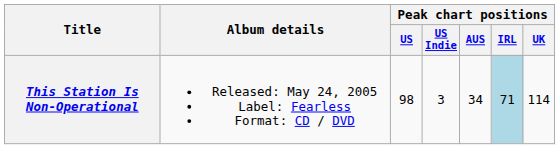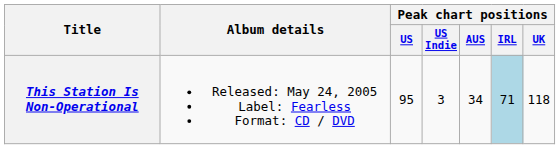This Station Is Non-Operational | Peak chart positions / US: 98 -> 95
This Station Is Non-Operational | Peak chart positions / UK: 114 -> 118
